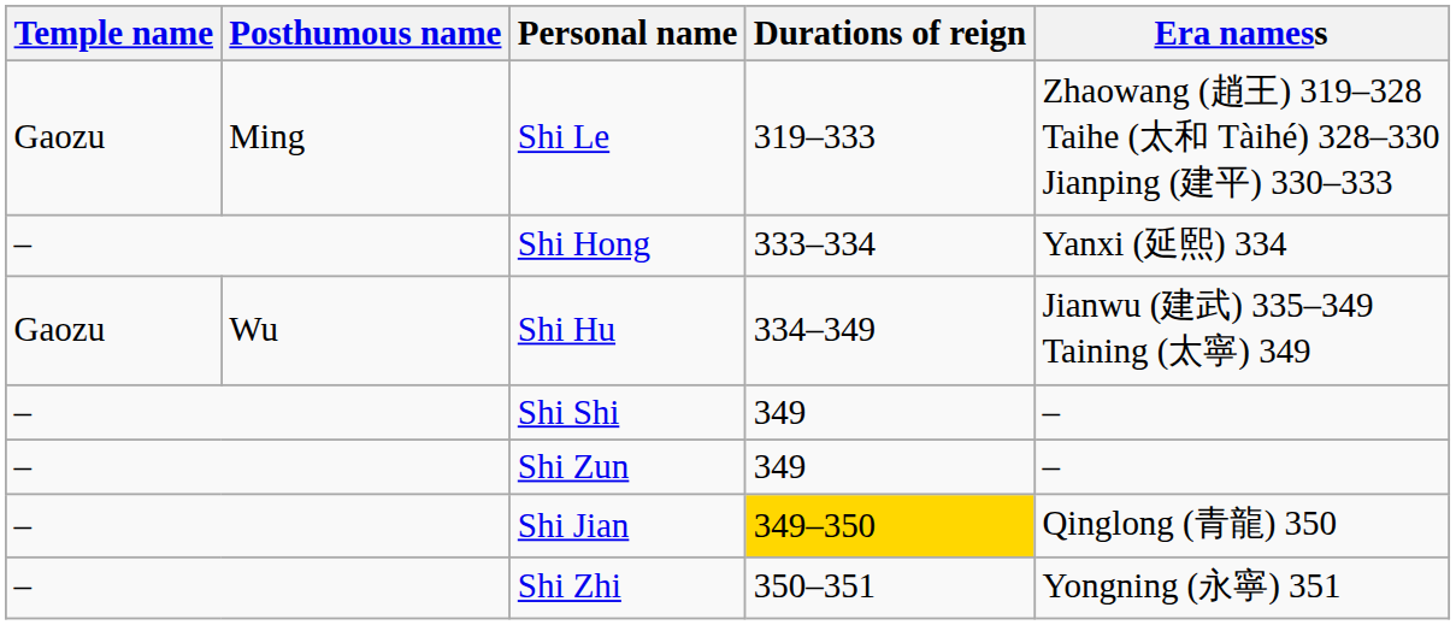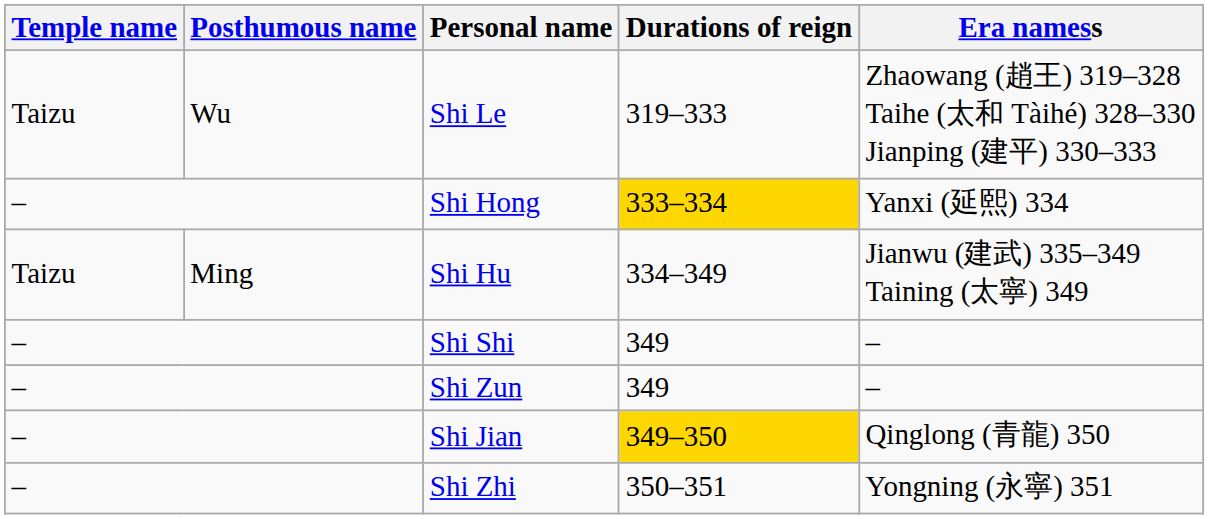Shi Le | Temple name: Gaozu -> Taizu
Shi Le | Posthumous name: Ming -> Wu
Shi Hong | Durations of reign: no background -> gold background
Shi Hu | Temple name: Gaozu -> Taizu
Shi Hu | Posthumous name: Wu -> Ming
